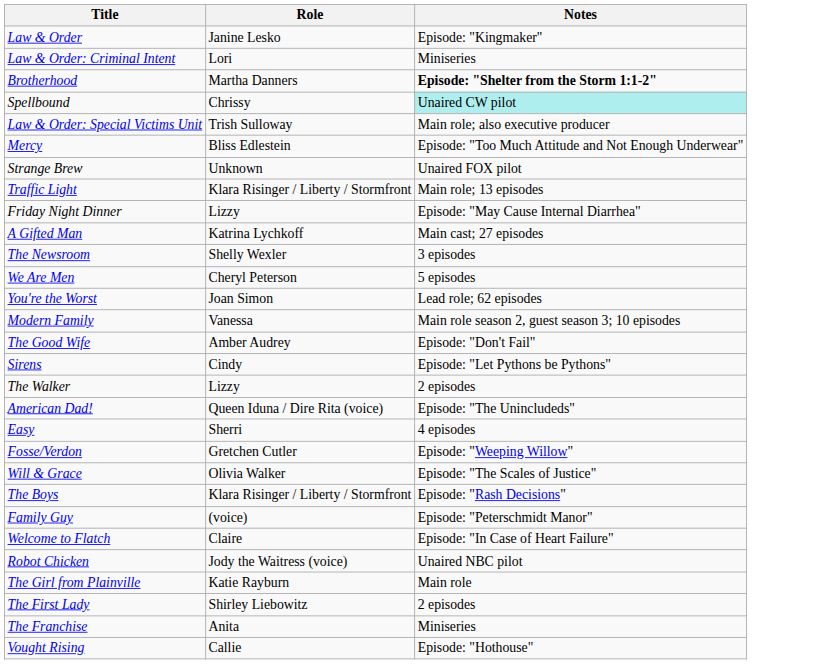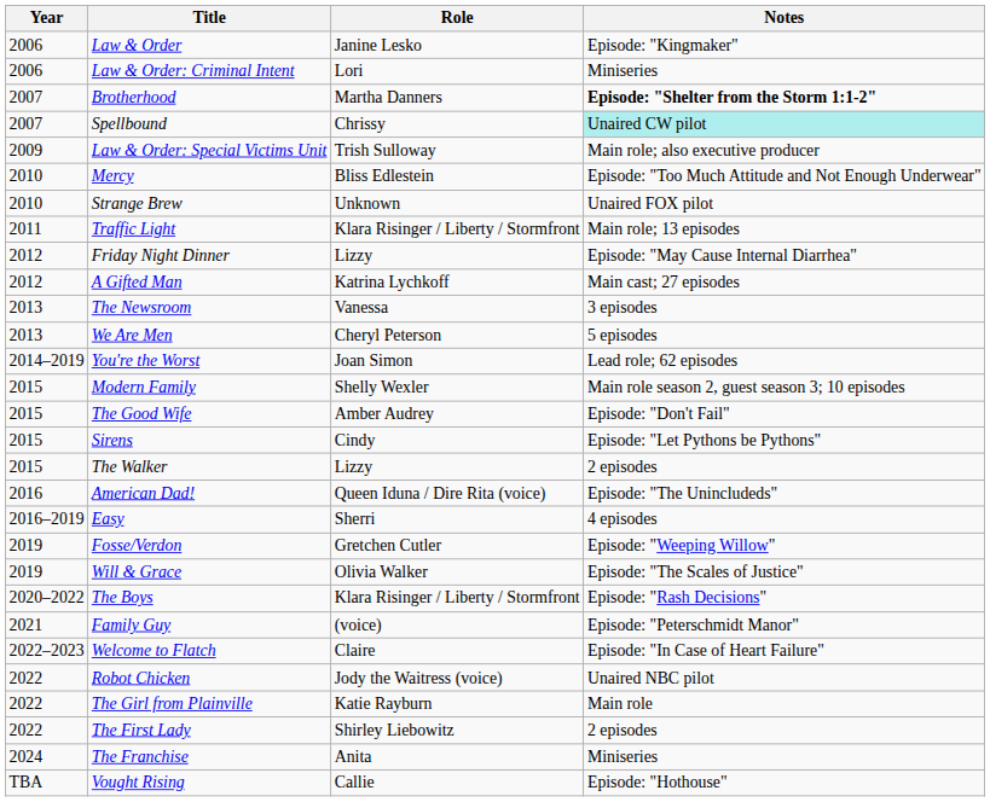+ column: Year | 2006 | 2006 | 2007 | 2007 | 2009 | 2010 | 2010 | 2011 | 2012 | 2012 | 2013 | 2013 | 2014–2019 | 2015 | 2015 | 2015 | 2015 | 2016 | 2016–2019 | 2019 | 2019 | 2020–2022 | 2021 | 2022–2023 | 2022 | 2022 | 2022 | 2024 | TBA
The Newsroom | Role: Shelly Wexler -> Vanessa
Modern Family | Role: Vanessa -> Shelly Wexler
